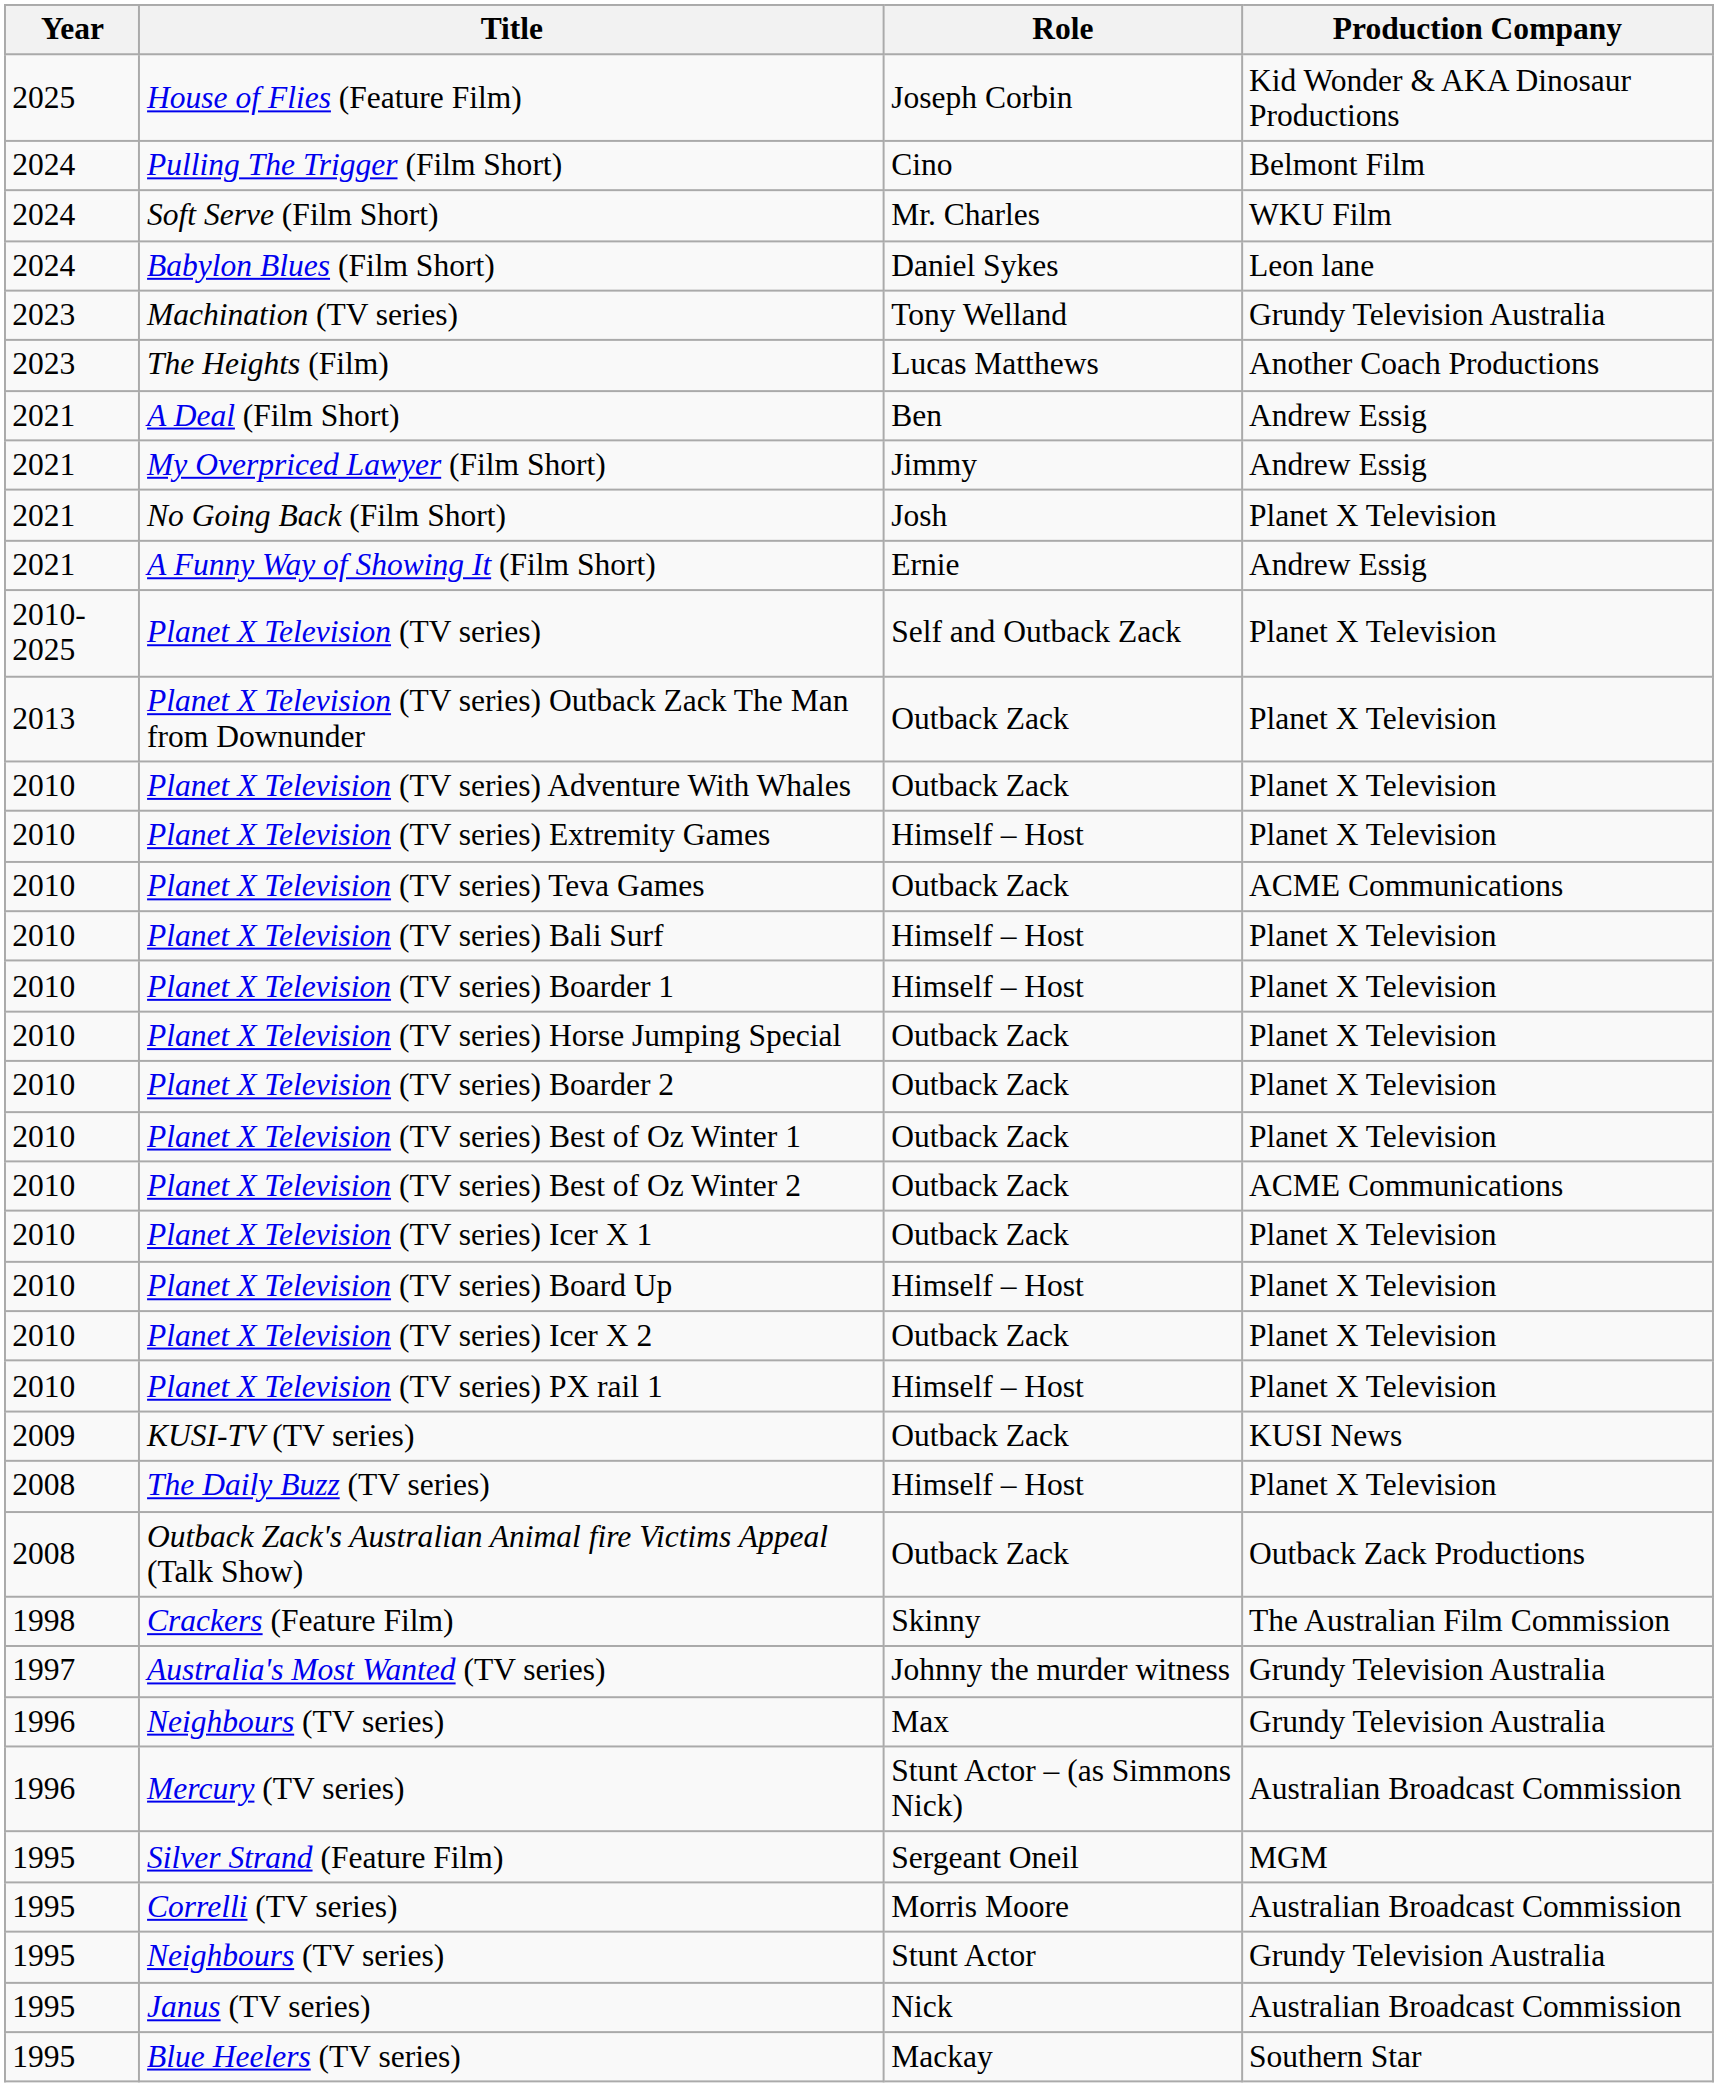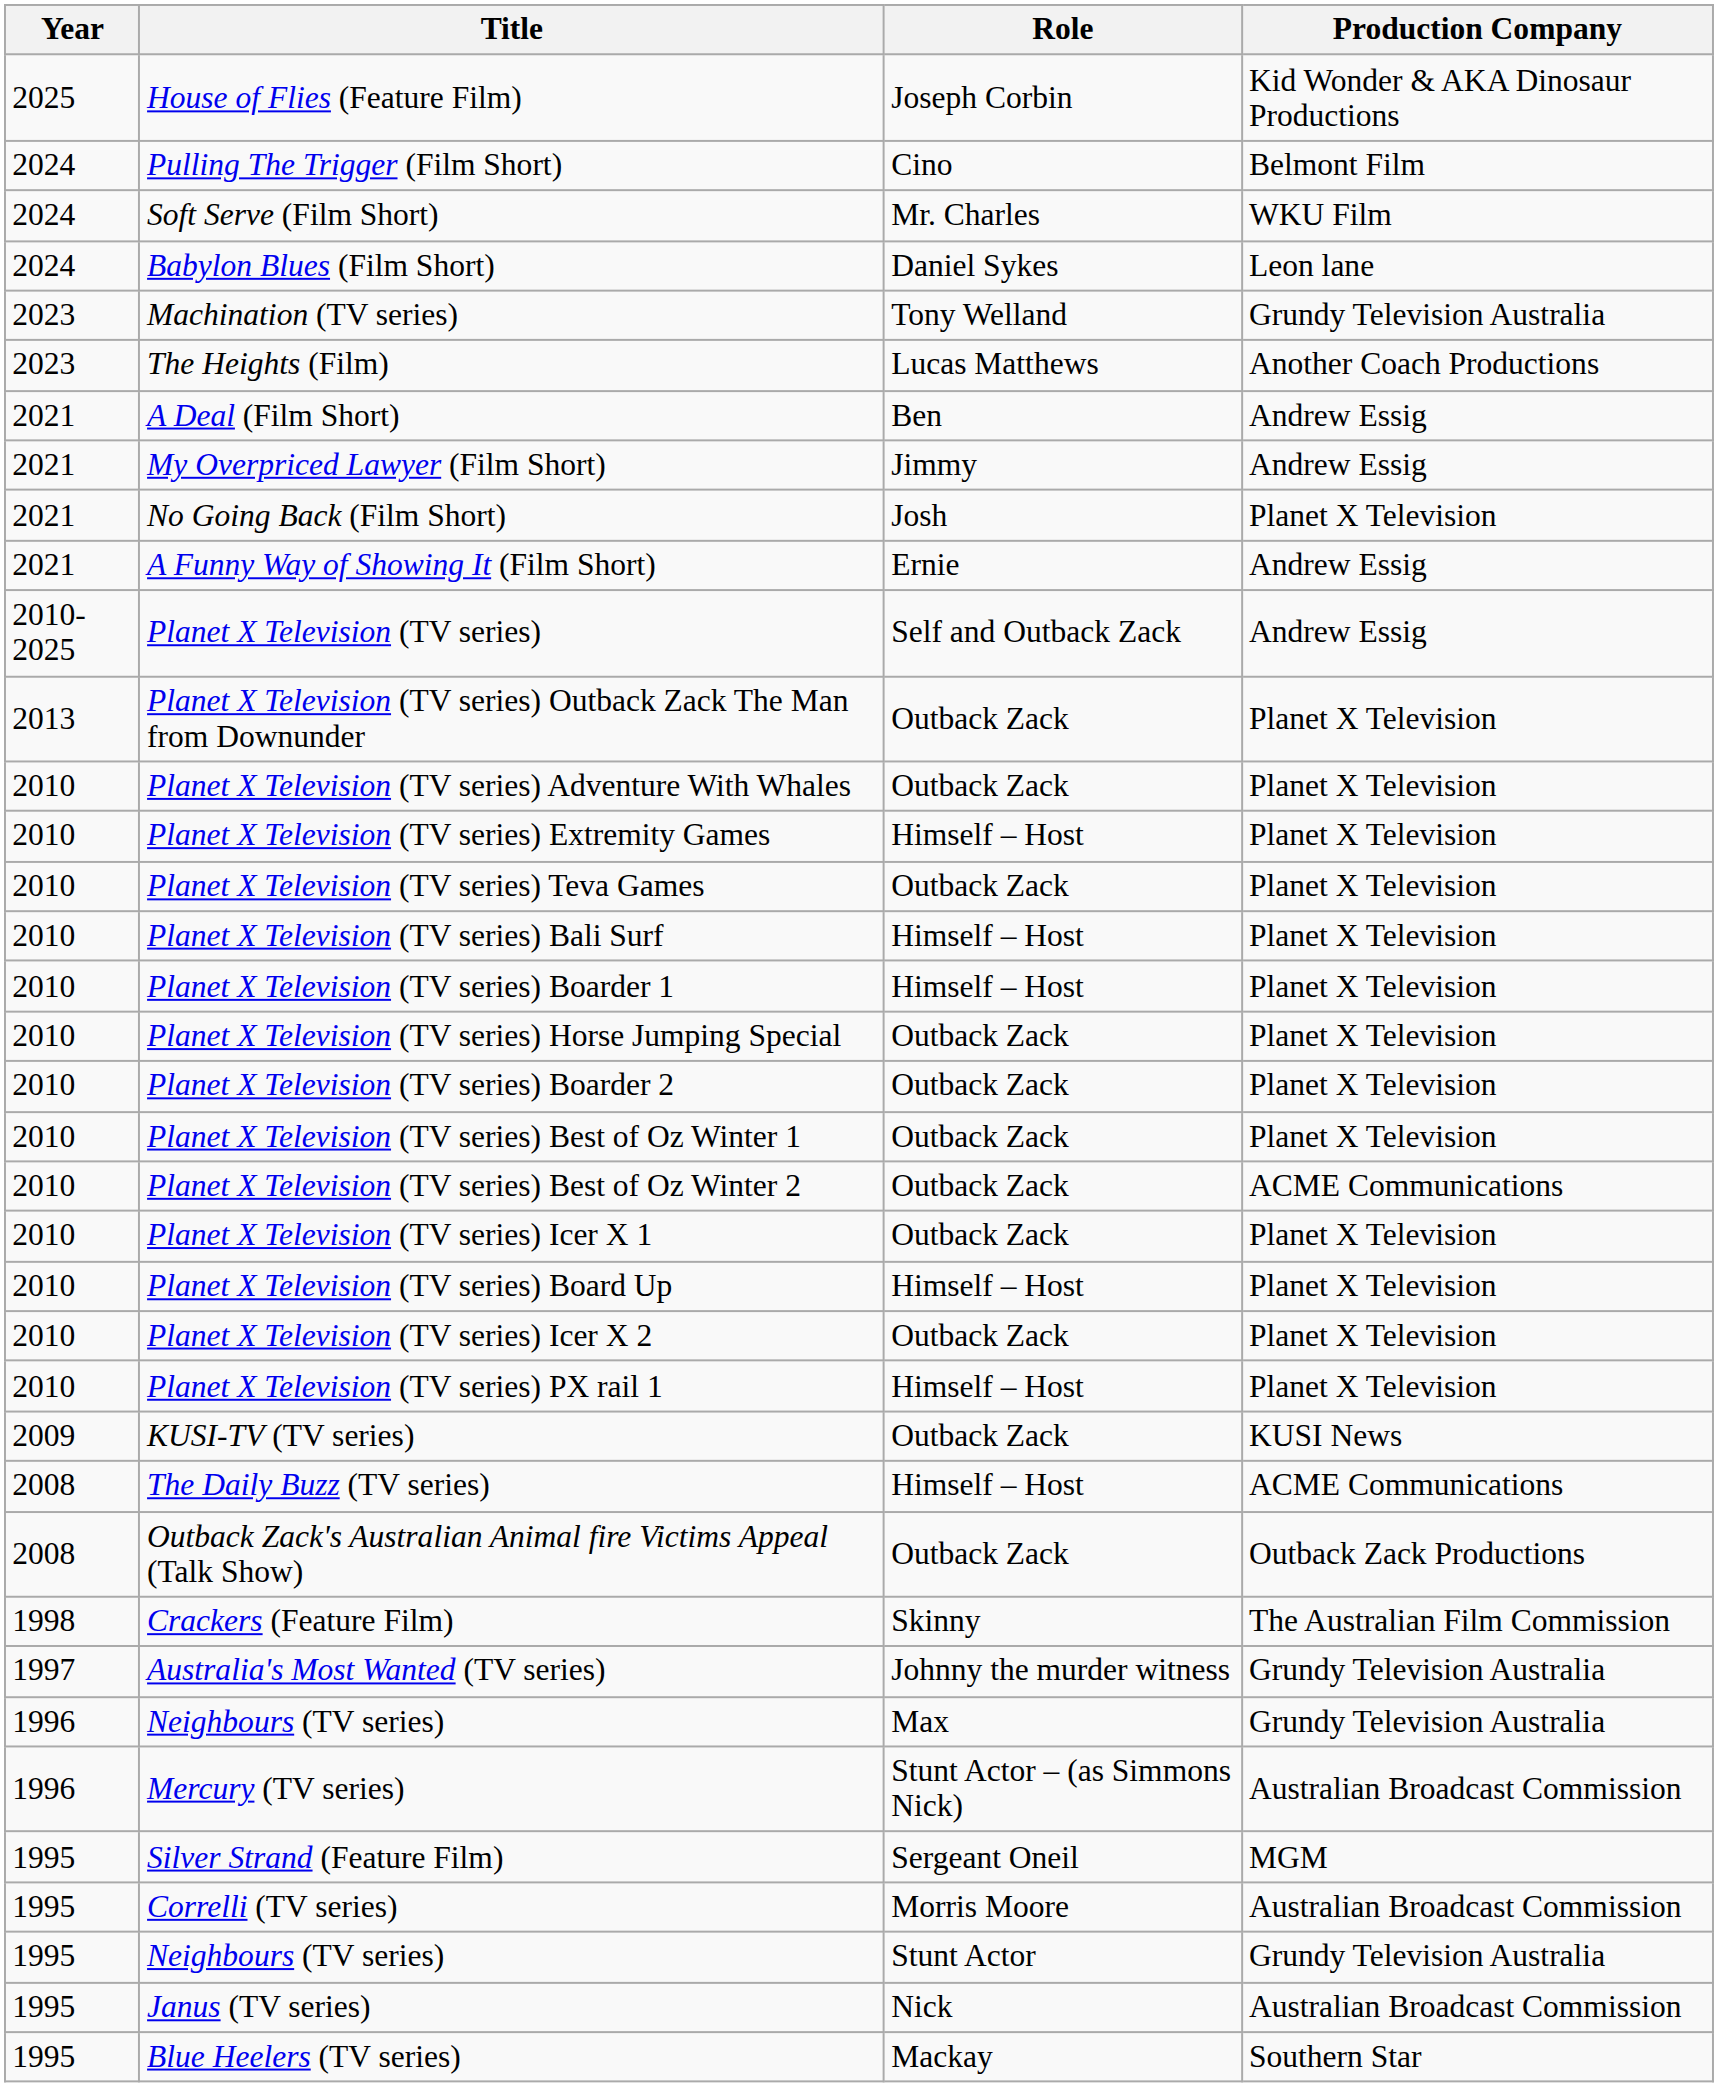Planet X Television (TV series) | Production Company: Planet X Television -> Andrew Essig
Planet X Television (TV series) Teva Games | Production Company: ACME Communications -> Planet X Television
The Daily Buzz (TV series) | Production Company: Planet X Television -> ACME Communications
